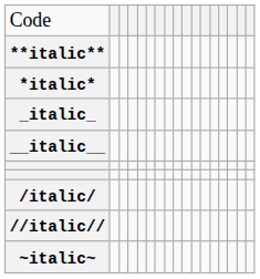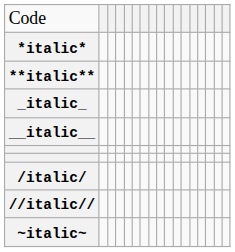rows swapped: *italic* <-> **italic**
